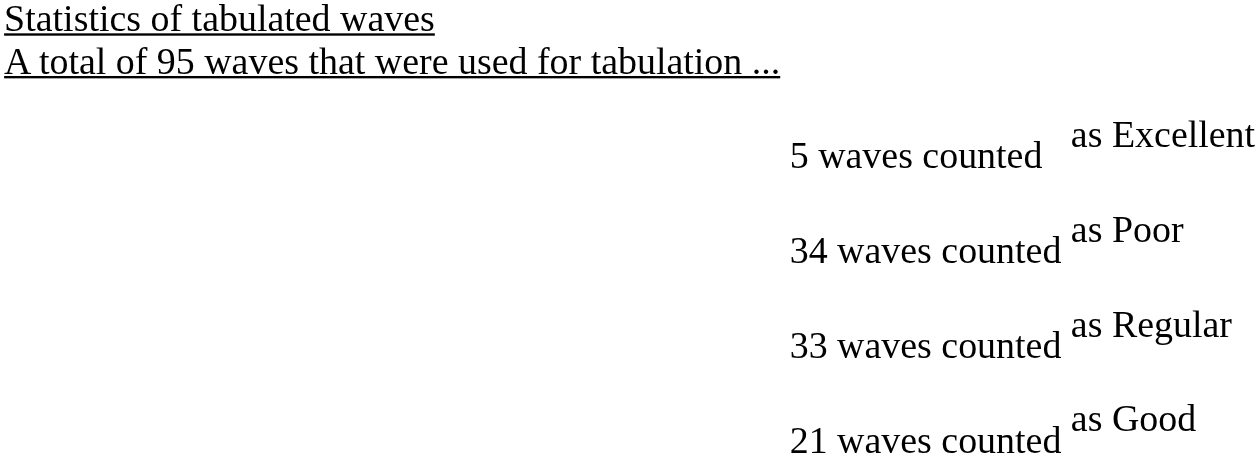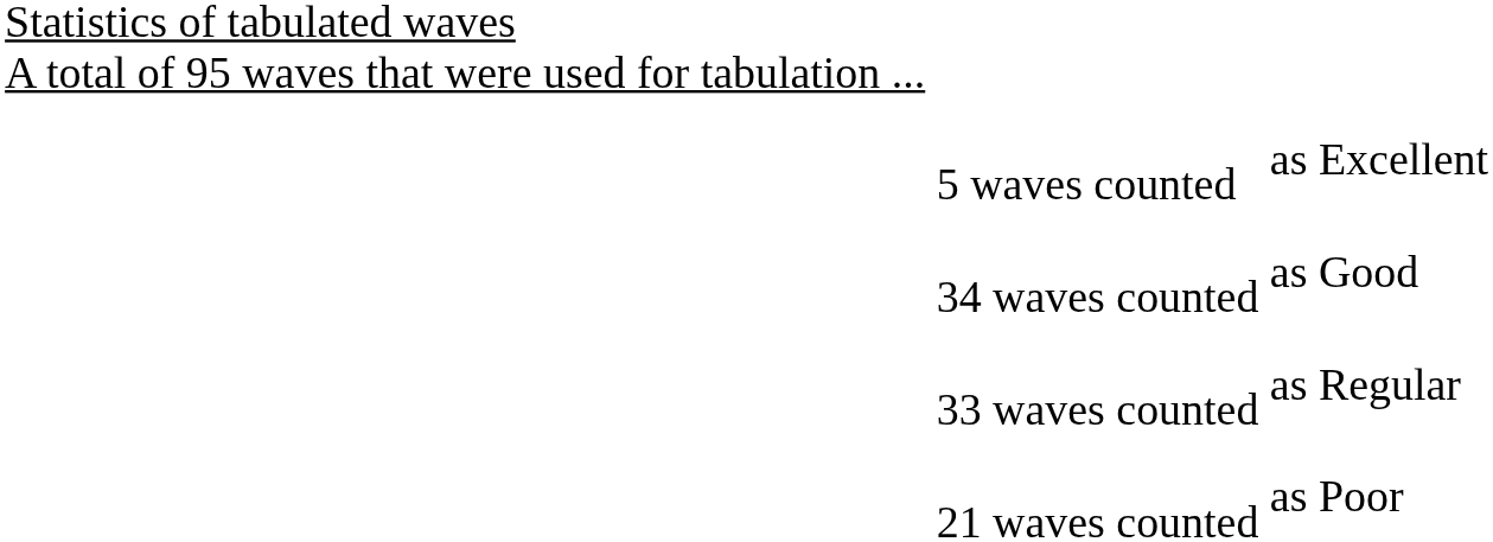34 waves counted | column 3: as Poor -> as Good
21 waves counted | column 3: as Good -> as Poor
